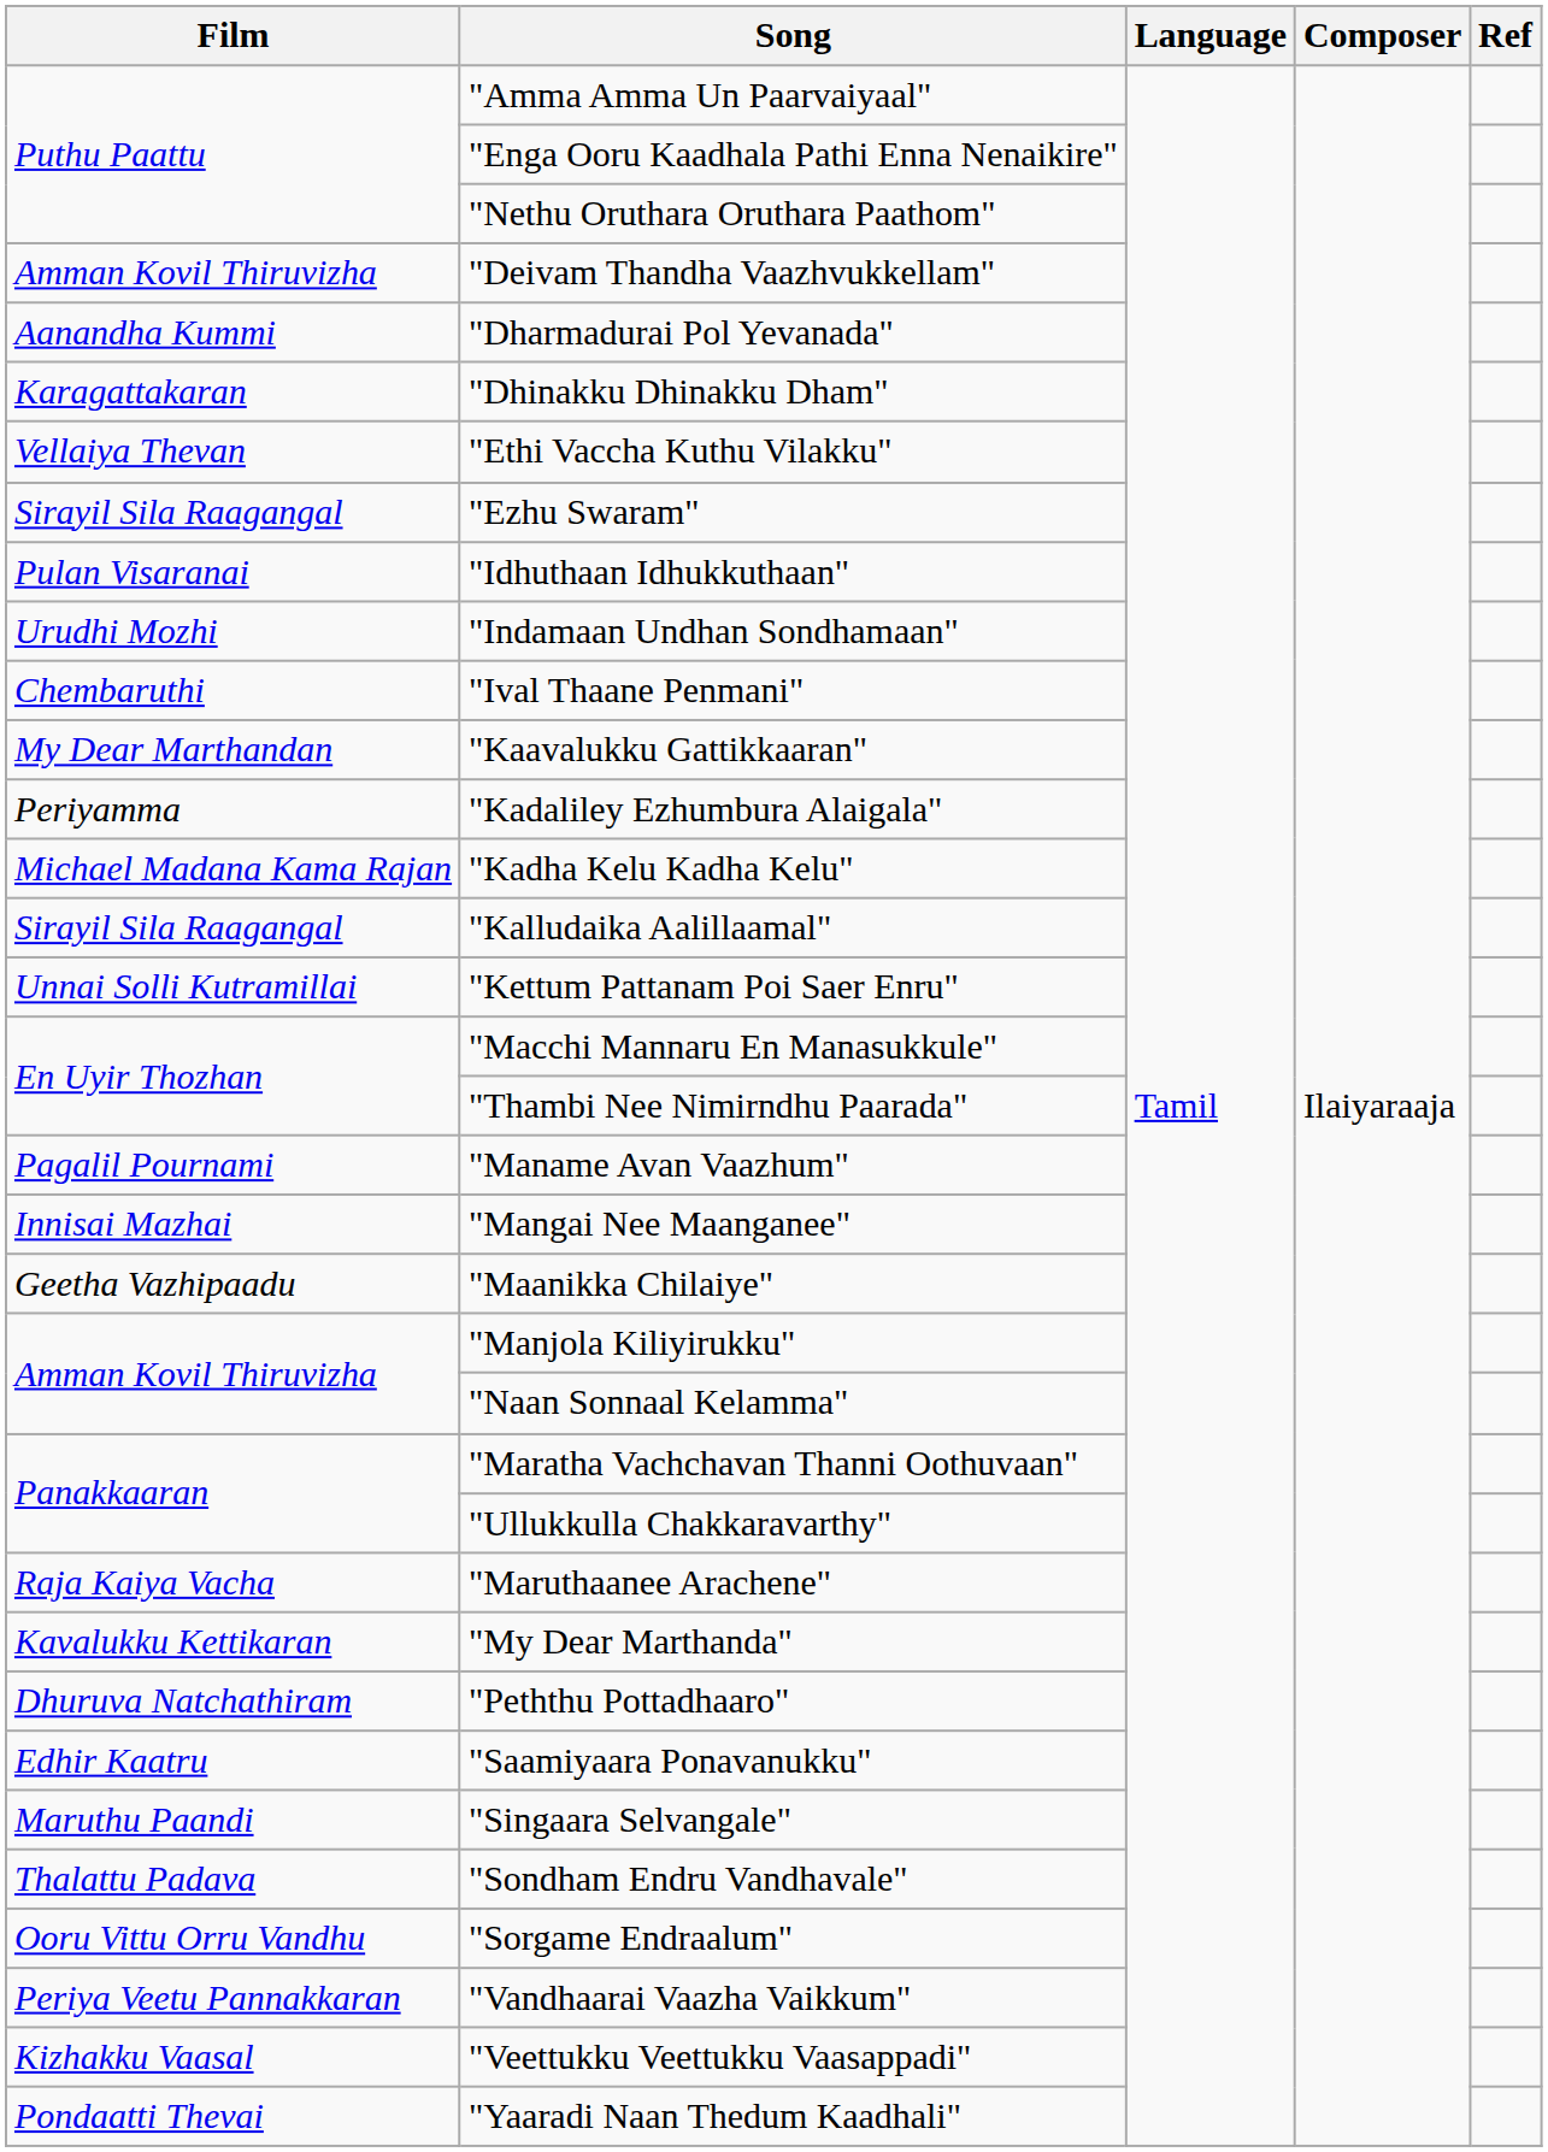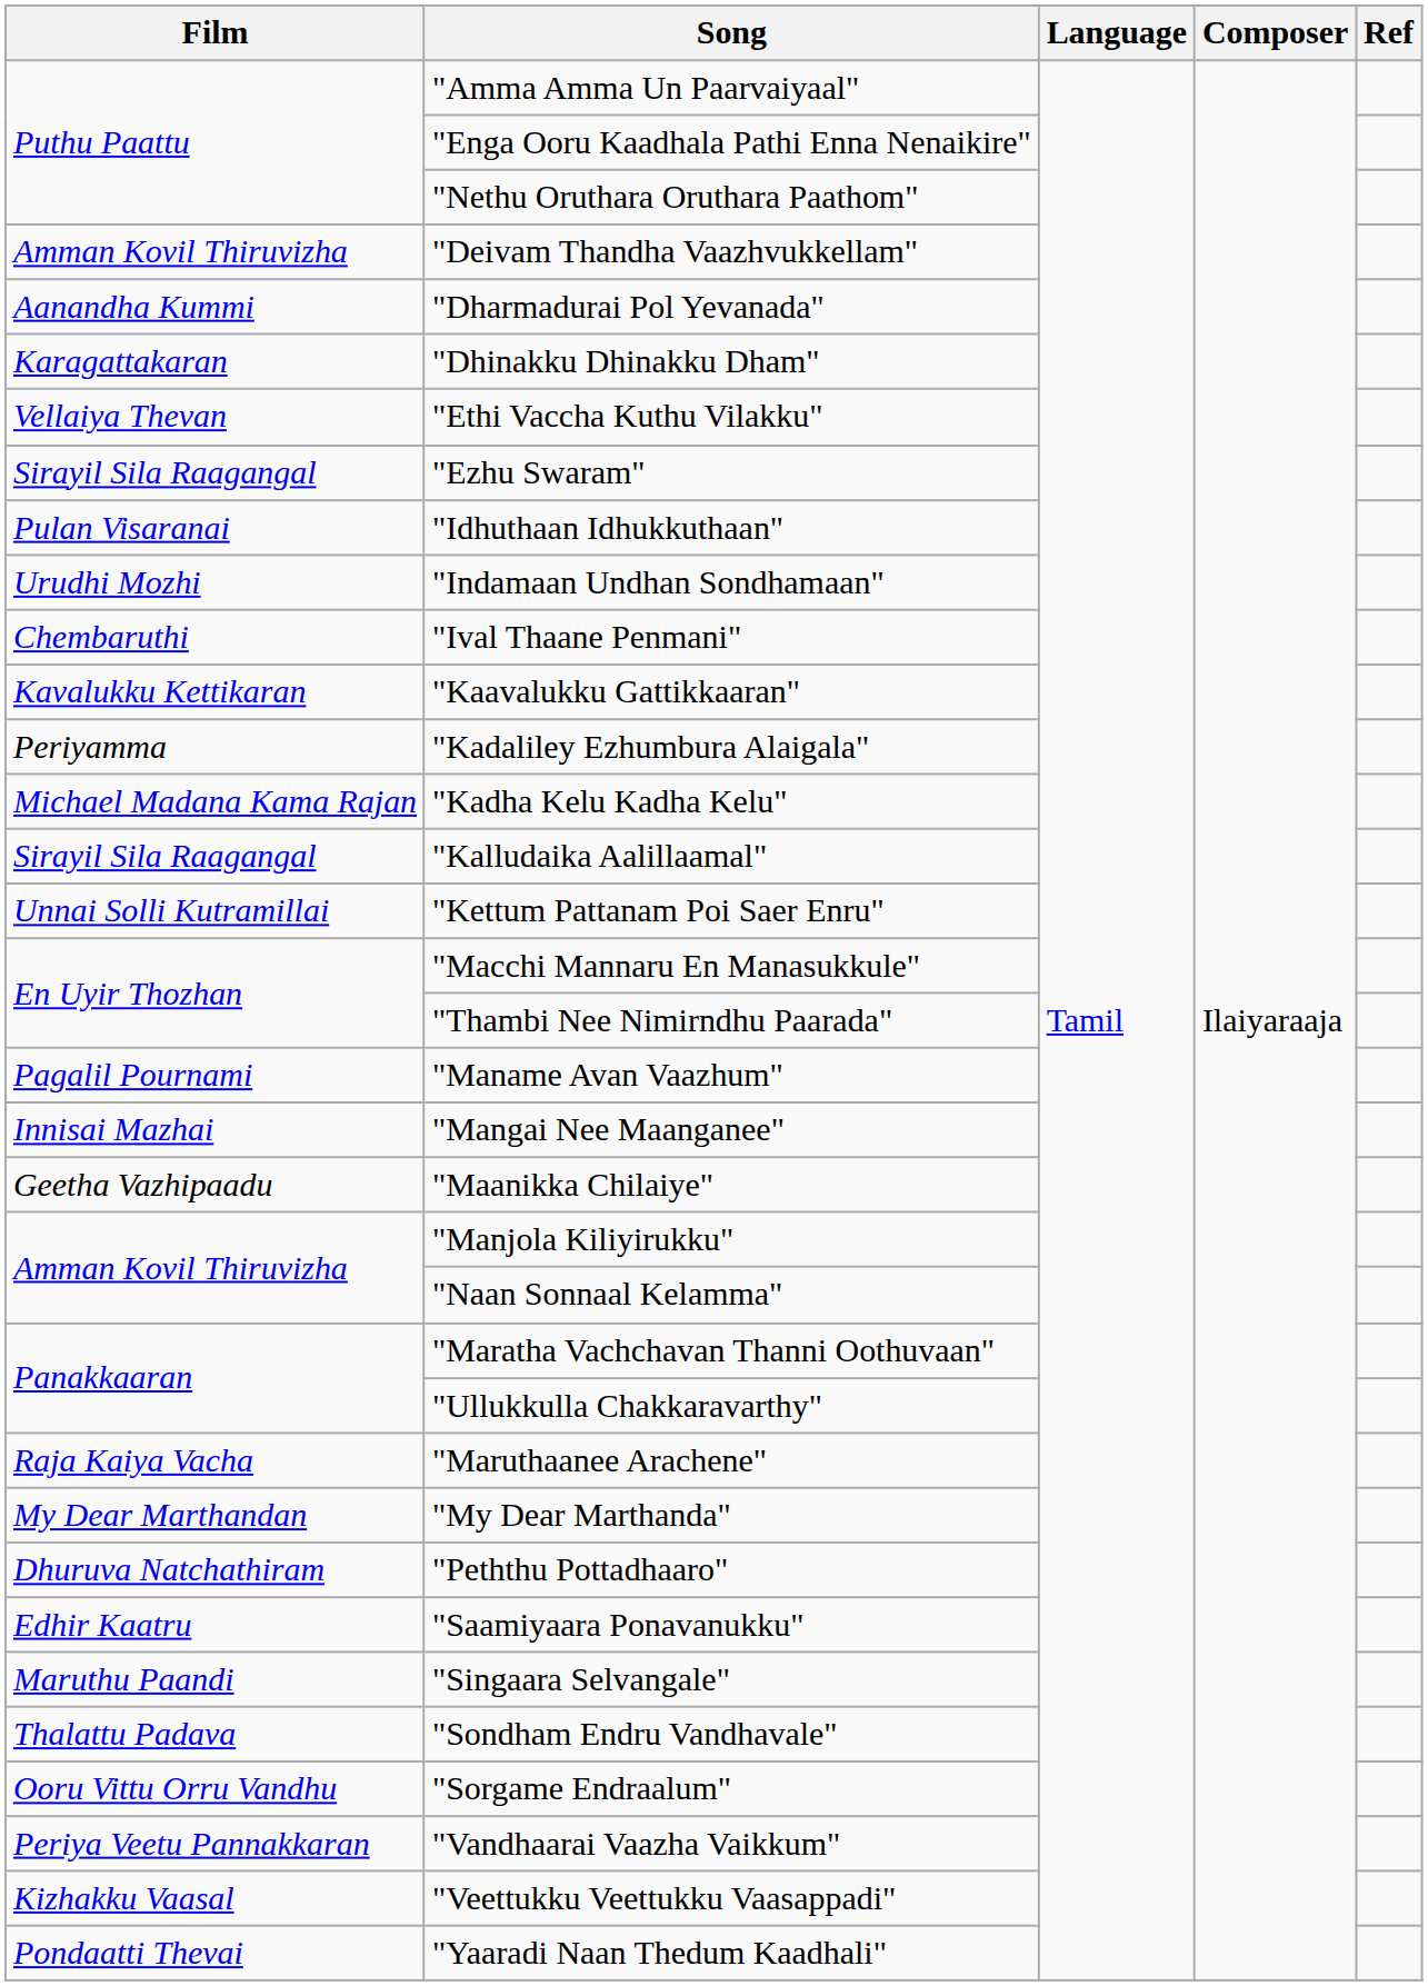"Kaavalukku Gattikkaaran" | Film: My Dear Marthandan -> Kavalukku Kettikaran
"My Dear Marthanda" | Film: Kavalukku Kettikaran -> My Dear Marthandan
